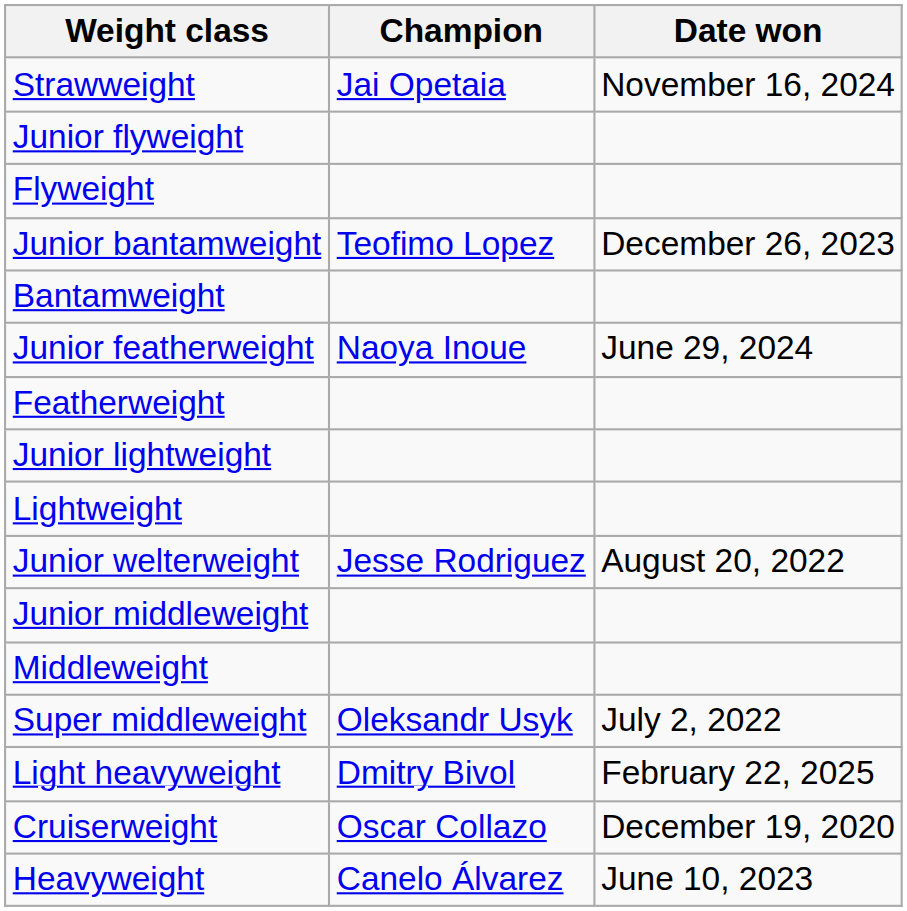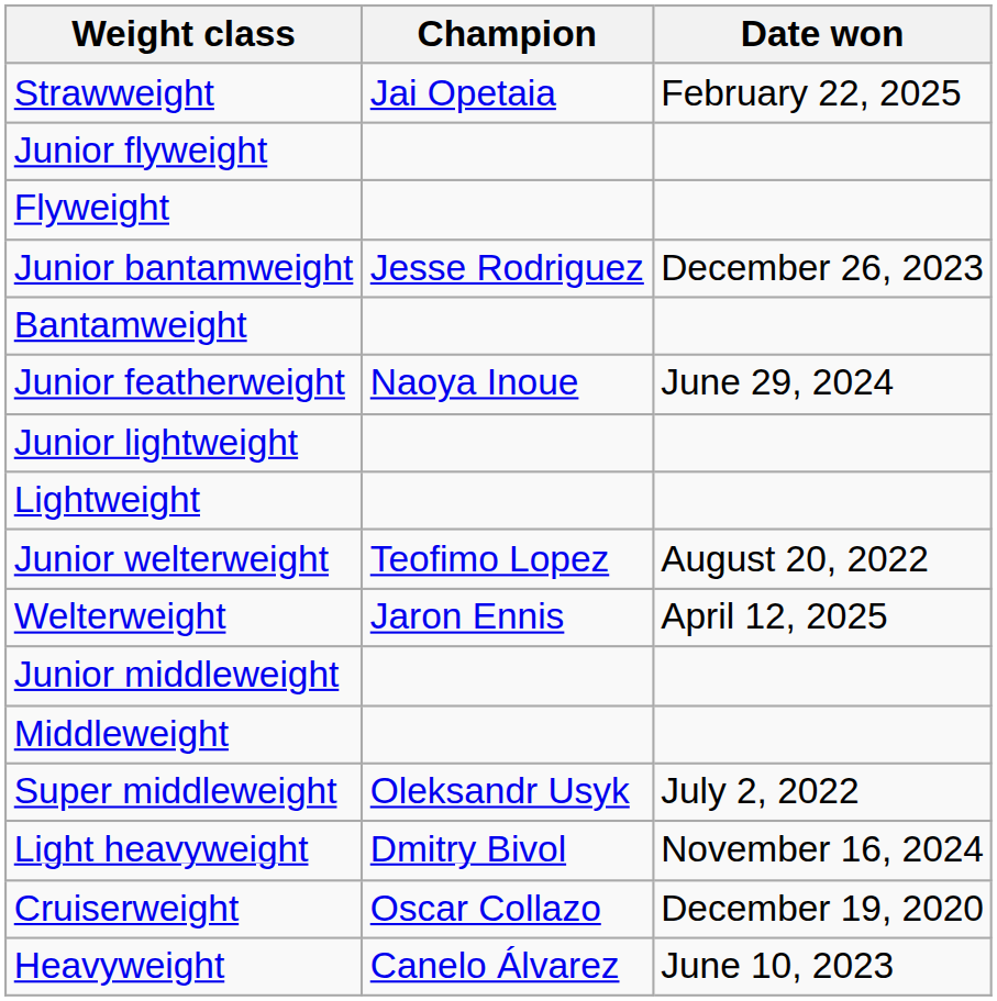Strawweight | Date won: November 16, 2024 -> February 22, 2025
Junior bantamweight | Champion: Teofimo Lopez -> Jesse Rodriguez
- row: Featherweight
Junior welterweight | Champion: Jesse Rodriguez -> Teofimo Lopez
+ row: Welterweight | Jaron Ennis | April 12, 2025
Light heavyweight | Date won: February 22, 2025 -> November 16, 2024
